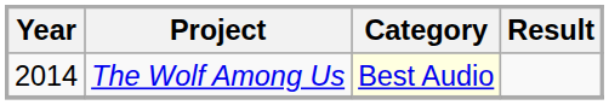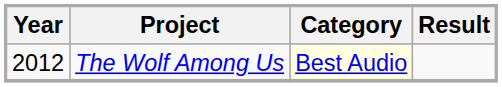The Wolf Among Us | Year: 2014 -> 2012
